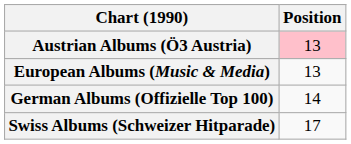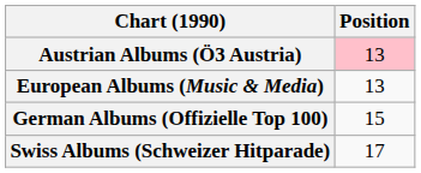German Albums (Offizielle Top 100) | Position: 14 -> 15
